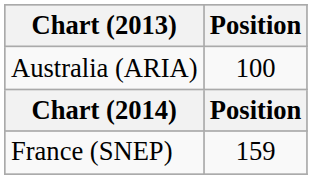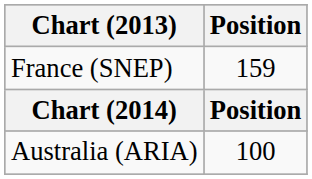rows swapped: Australia (ARIA) <-> France (SNEP)
